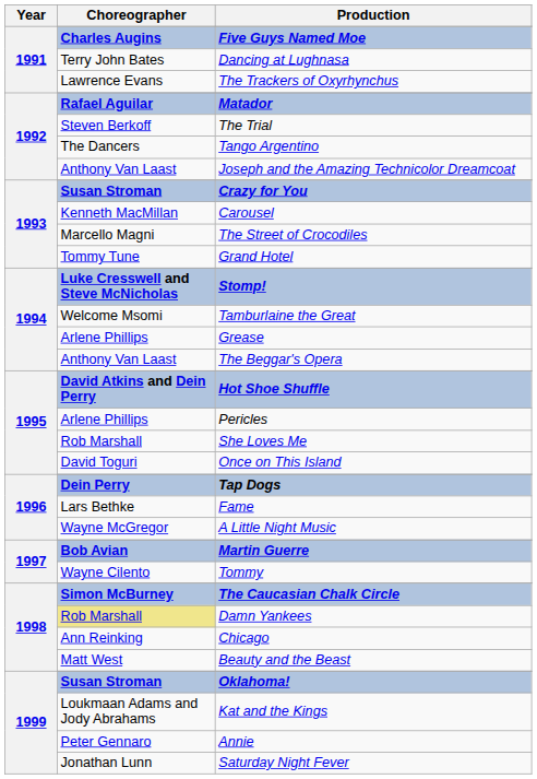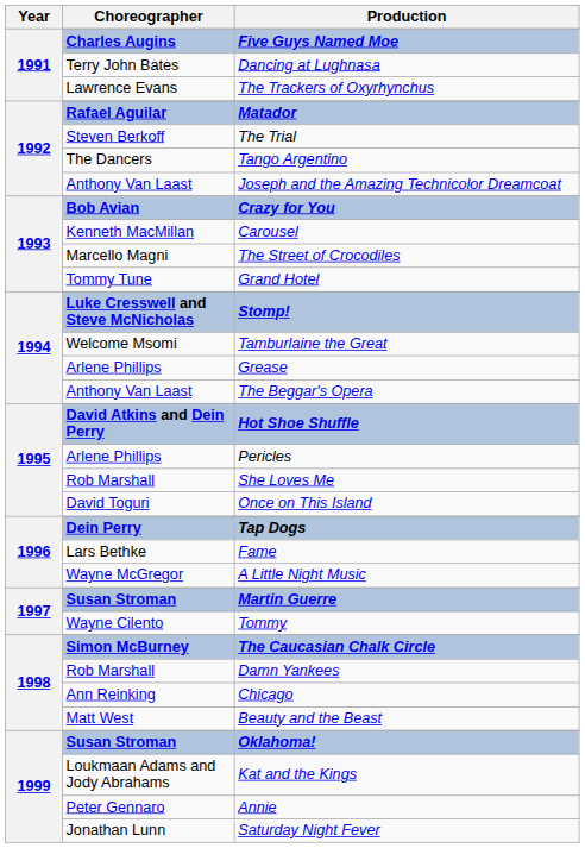Crazy for You | Choreographer: Susan Stroman -> Bob Avian
Martin Guerre | Choreographer: Bob Avian -> Susan Stroman
Damn Yankees | Choreographer: khaki background -> no background
